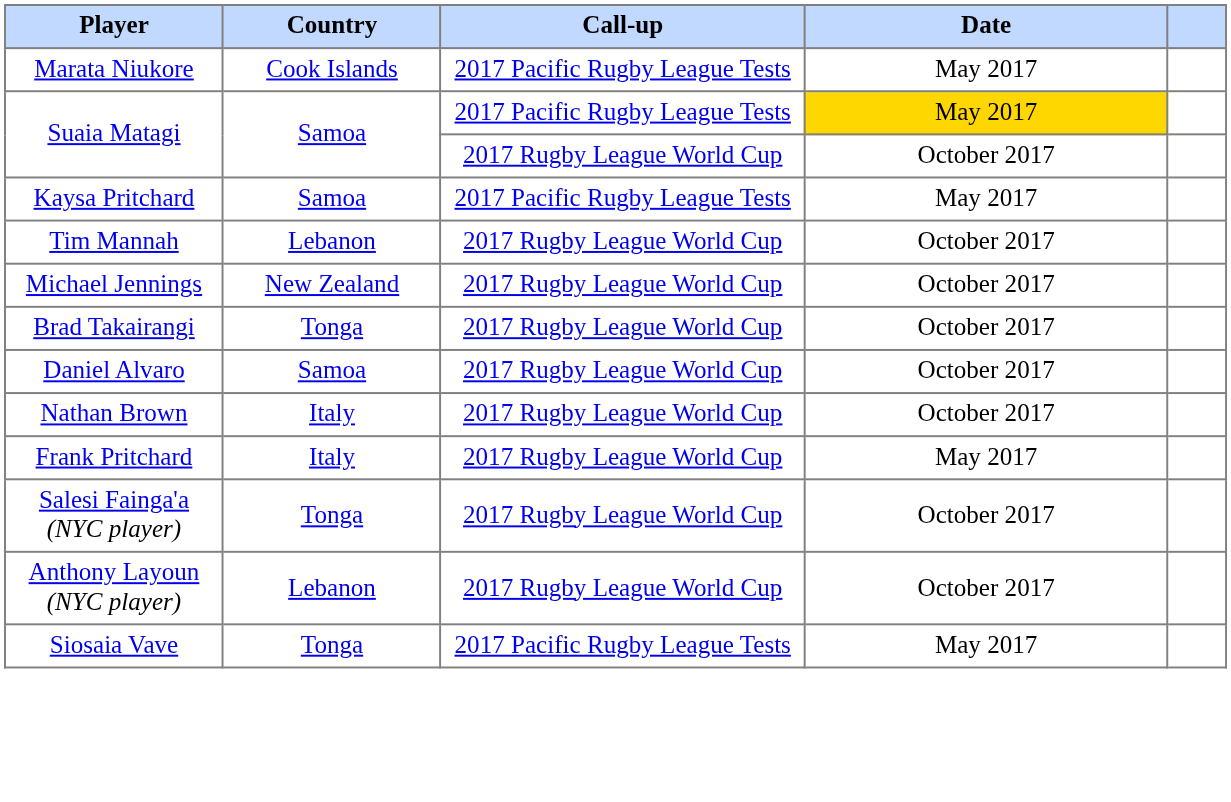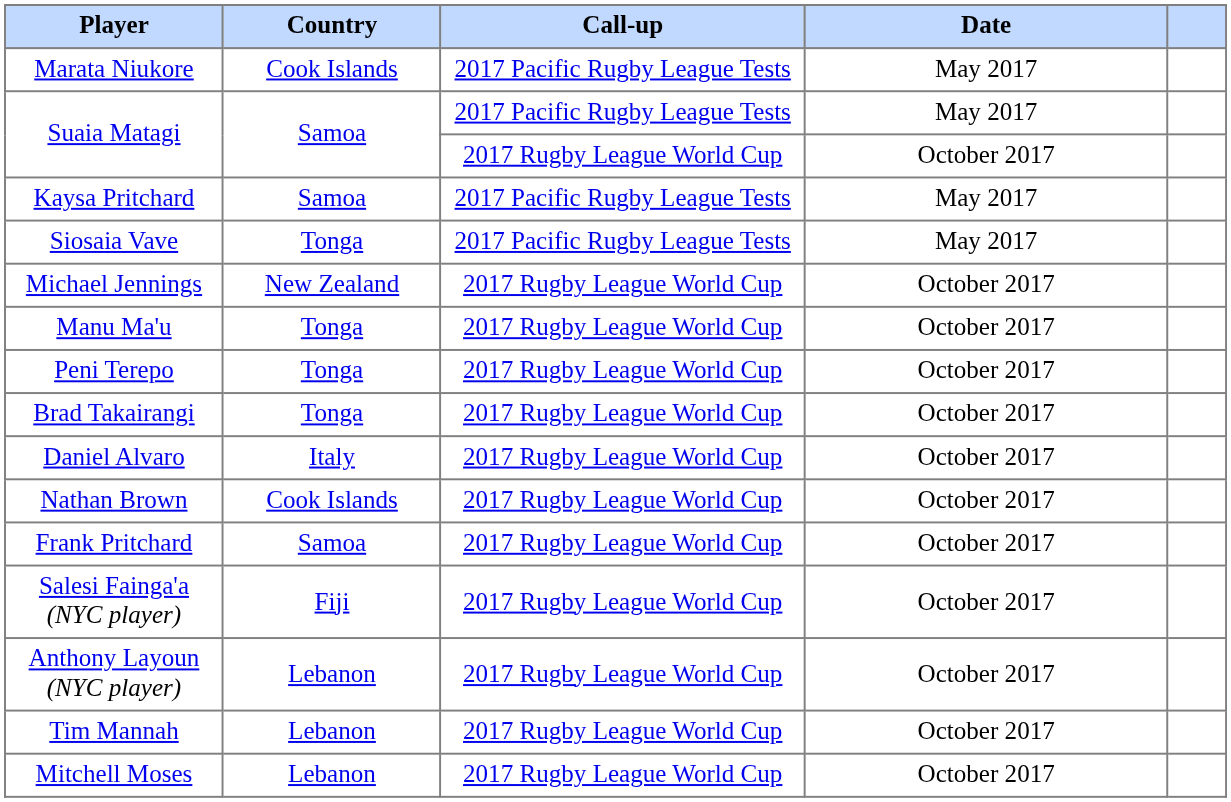Suaia Matagi / 2017 Pacific Rugby League Tests | Date: gold background -> no background
rows swapped: Siosaia Vave <-> Tim Mannah
+ row: Manu Ma'u | Tonga | 2017 Rugby League World Cup | October 2017
+ row: Peni Terepo | Tonga | 2017 Rugby League World Cup | October 2017
Daniel Alvaro | Country: Samoa -> Italy
Nathan Brown | Country: Italy -> Cook Islands
Frank Pritchard | Country: Italy -> Samoa
Frank Pritchard | Date: May 2017 -> October 2017
Salesi Fainga'a (NYC player) | Country: Tonga -> Fiji
+ row: Mitchell Moses | Lebanon | 2017 Rugby League World Cup | October 2017
